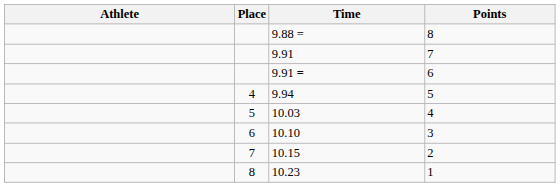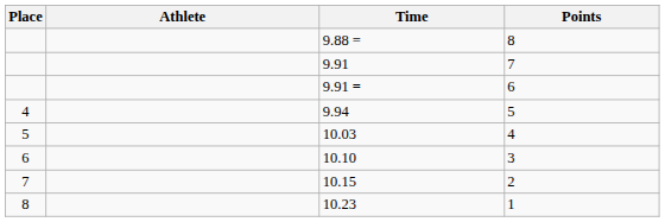columns swapped: Place <-> Athlete
